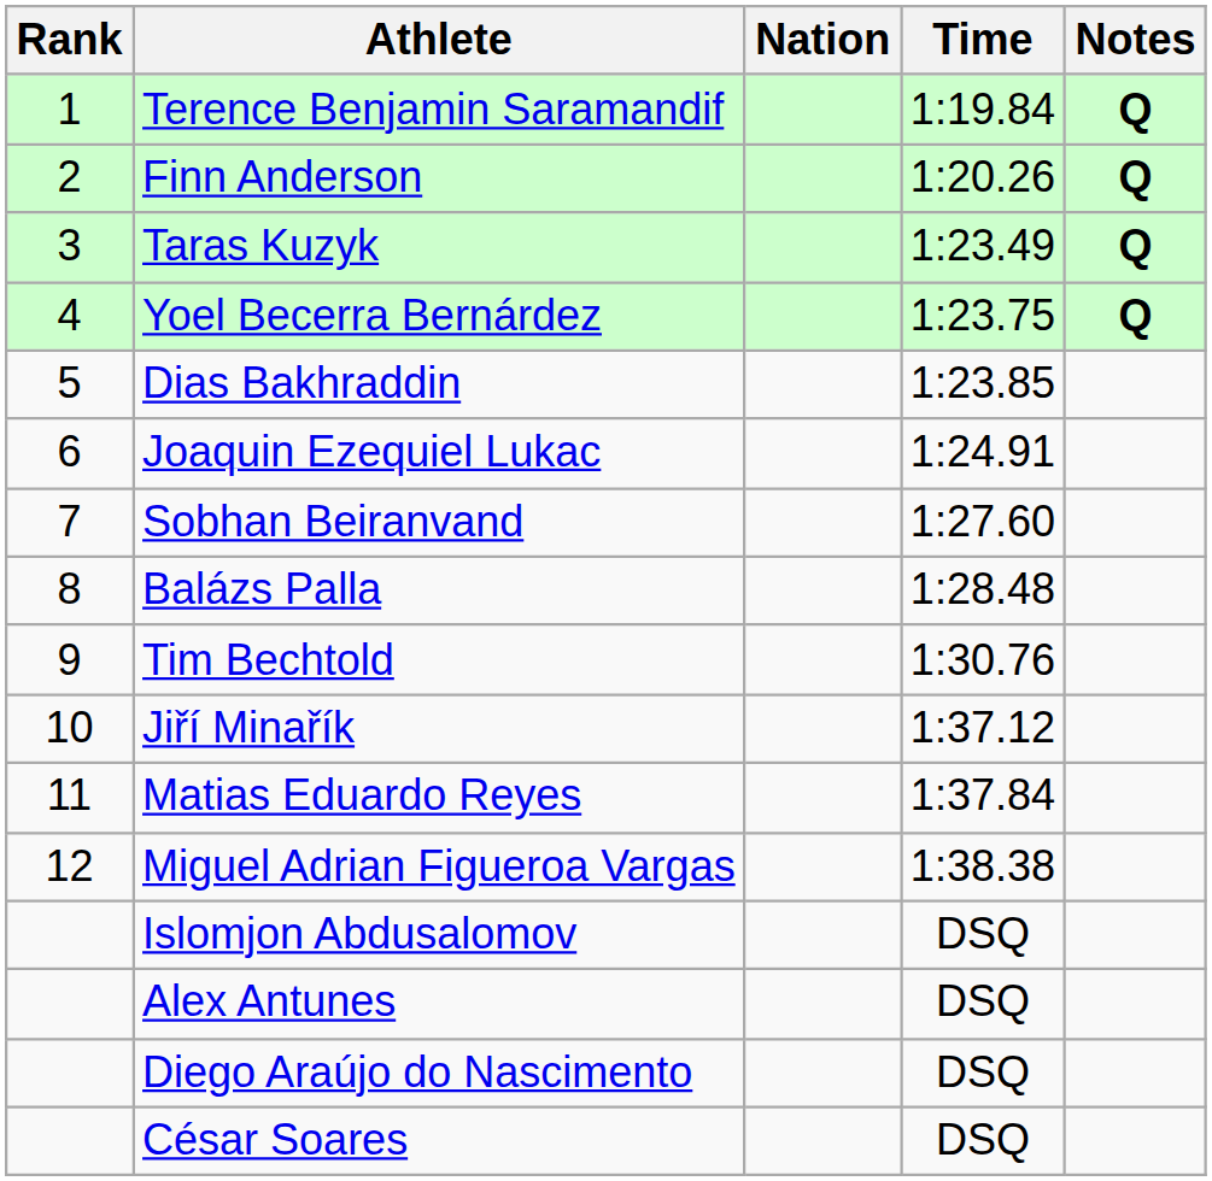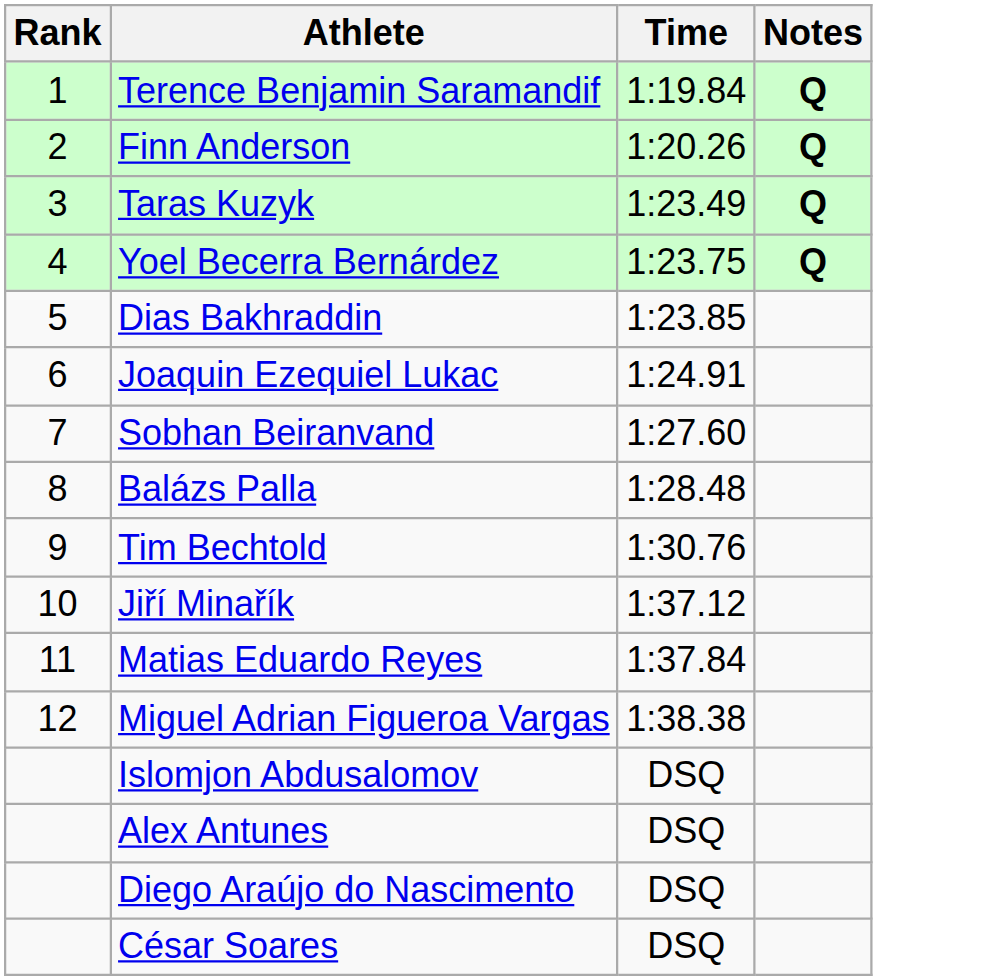- column: Nation
